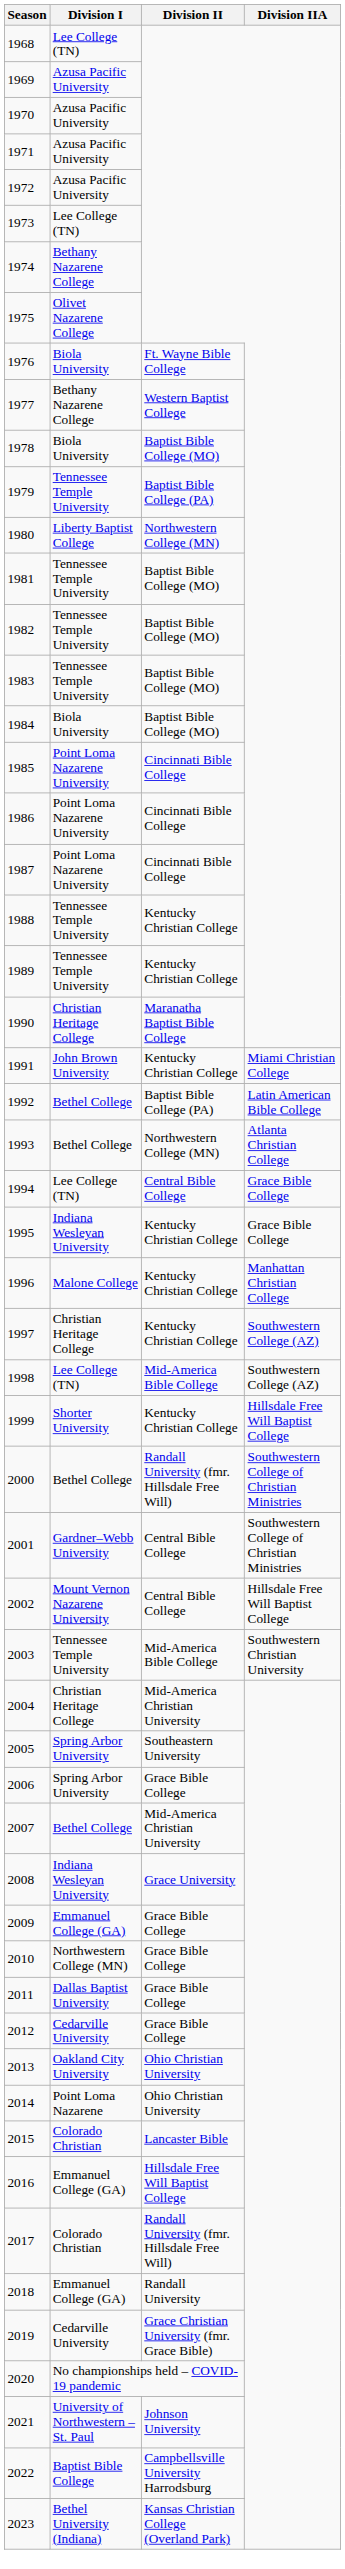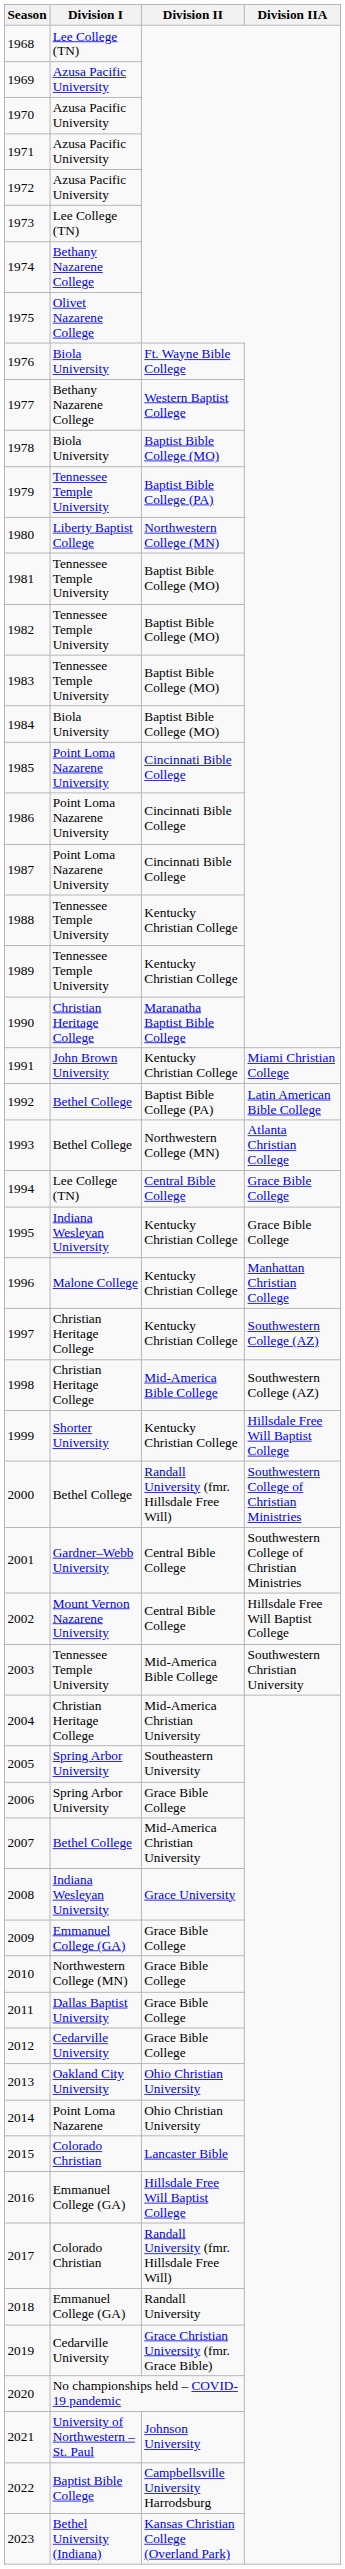1998 | Division I: Lee College (TN) -> Christian Heritage College
